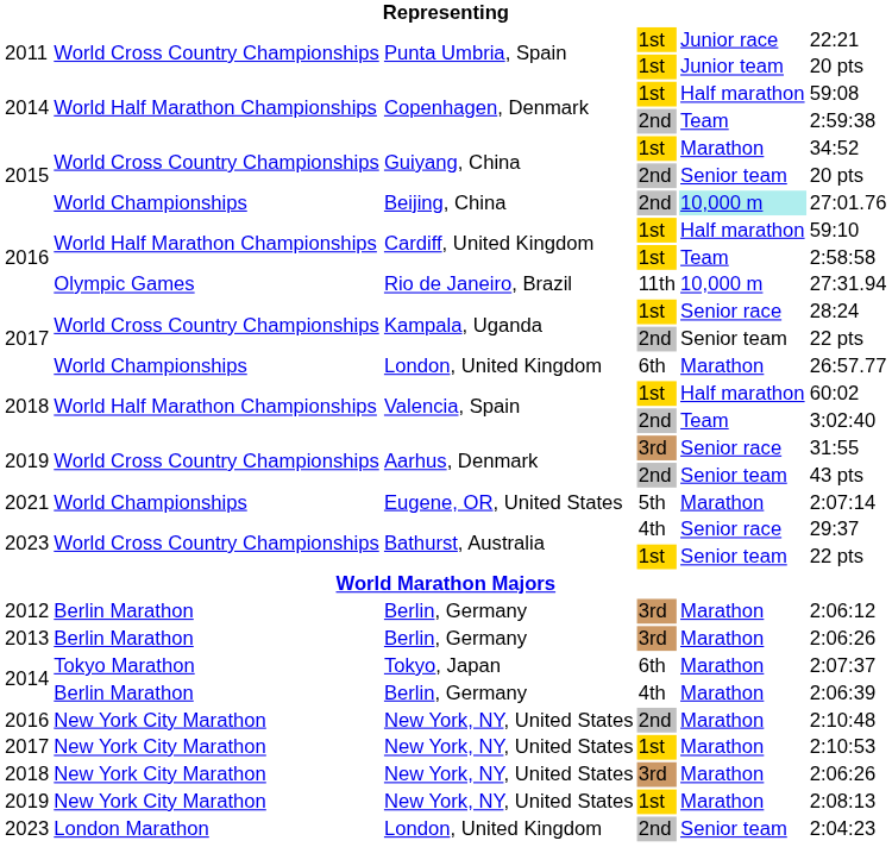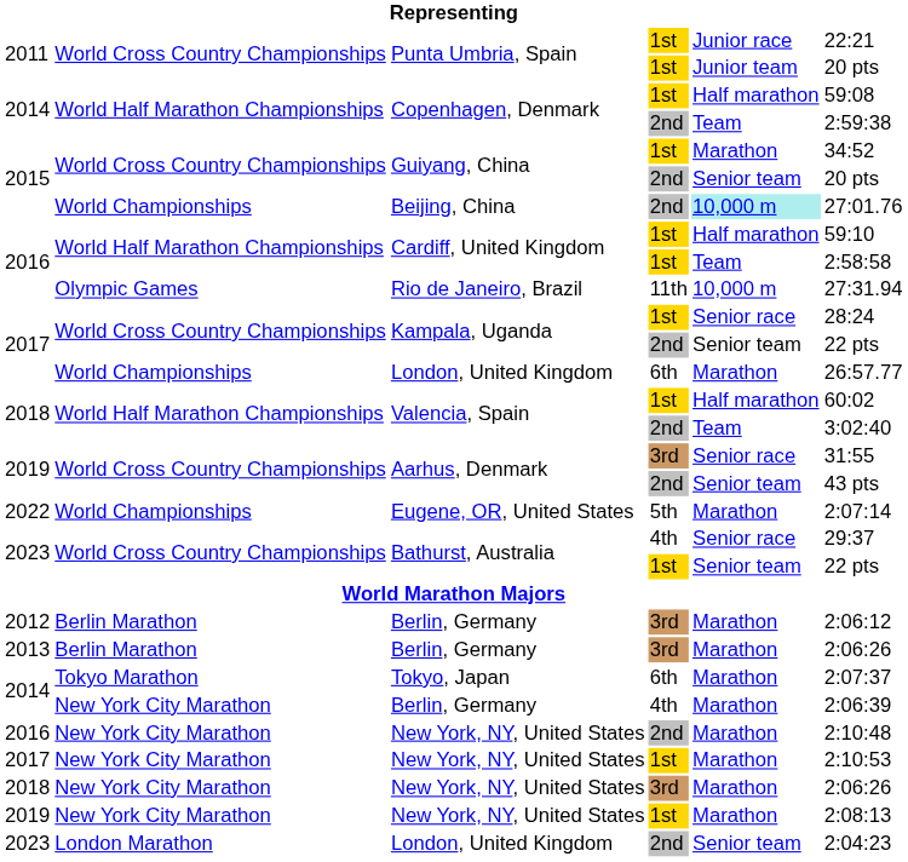Eugene, OR, United States | column 1: 2021 -> 2022
Berlin, Germany / 4th | column 2: Berlin Marathon -> New York City Marathon
